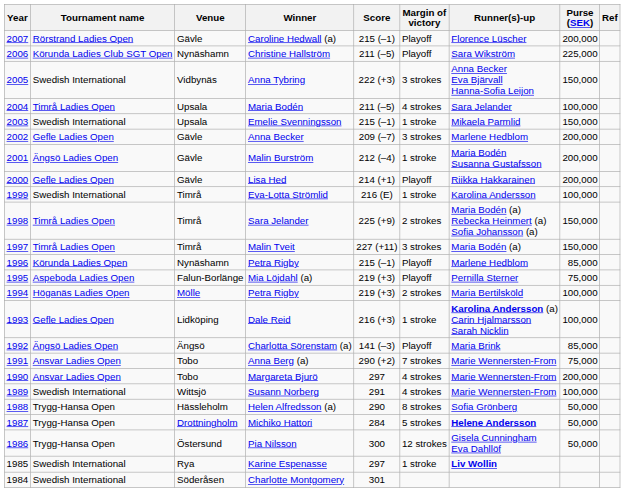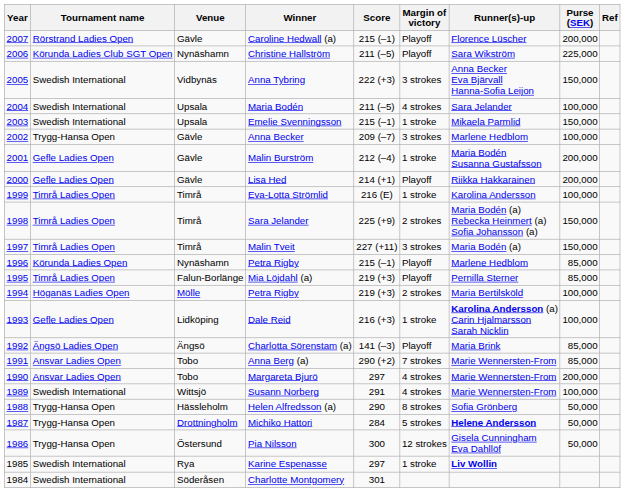Maria Bodén | Tournament name: Timrå Ladies Open -> Swedish International
Anna Becker | Tournament name: Gefle Ladies Open -> Trygg-Hansa Open
Anna Becker | Purse (SEK): 200,000 -> 100,000
Malin Burström | Tournament name: Ängsö Ladies Open -> Gefle Ladies Open
Eva-Lotta Strömlid | Tournament name: Swedish International -> Timrå Ladies Open
Mia Löjdahl (a) | Tournament name: Aspeboda Ladies Open -> Timrå Ladies Open
Mia Löjdahl (a) | Purse (SEK): 75,000 -> 85,000
Anna Berg (a) | Purse (SEK): 75,000 -> 85,000
